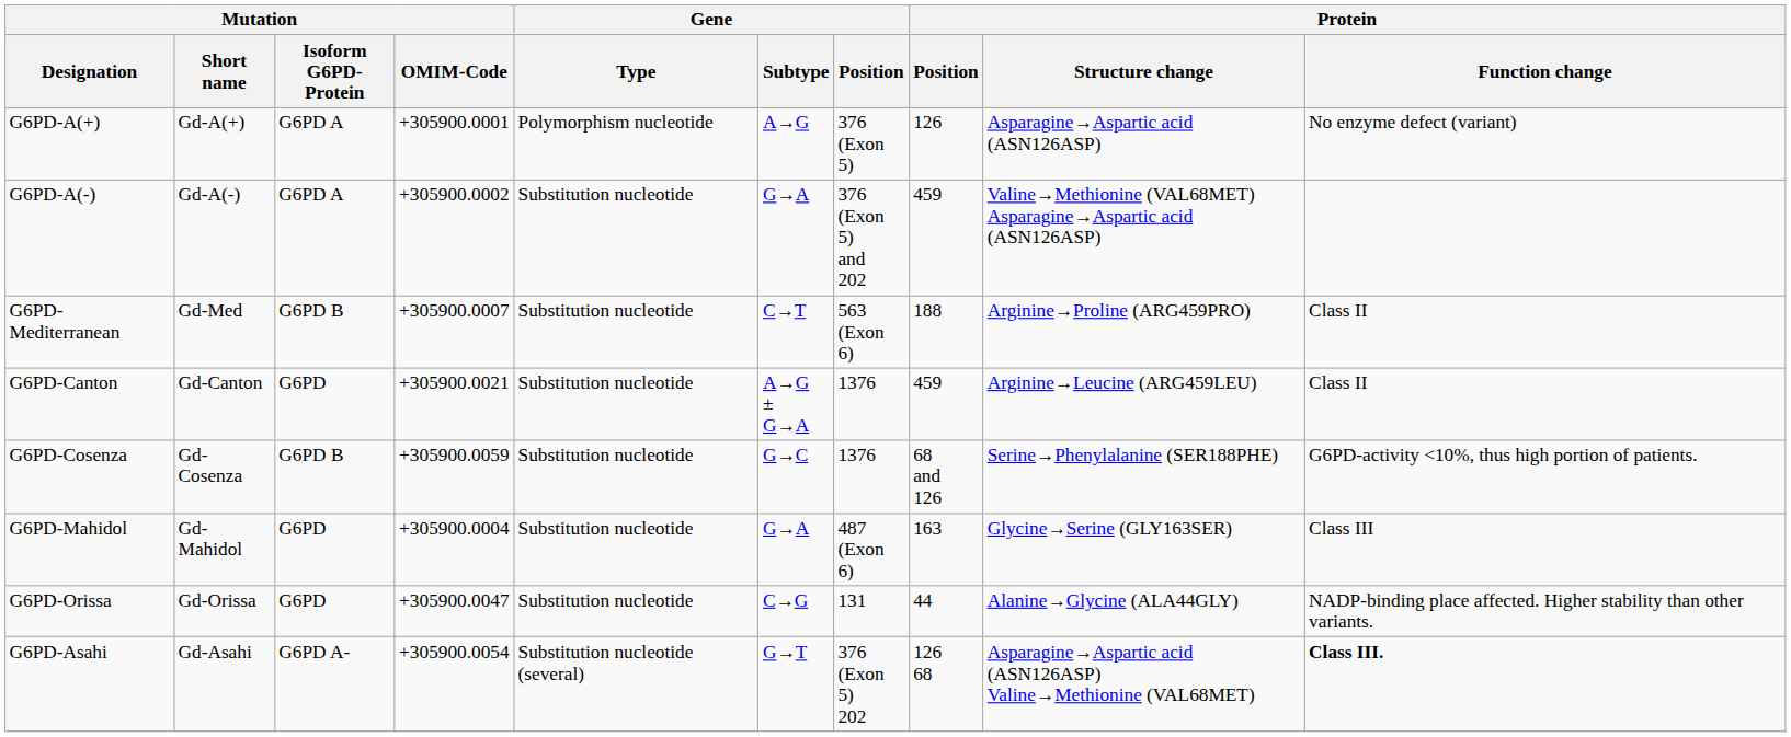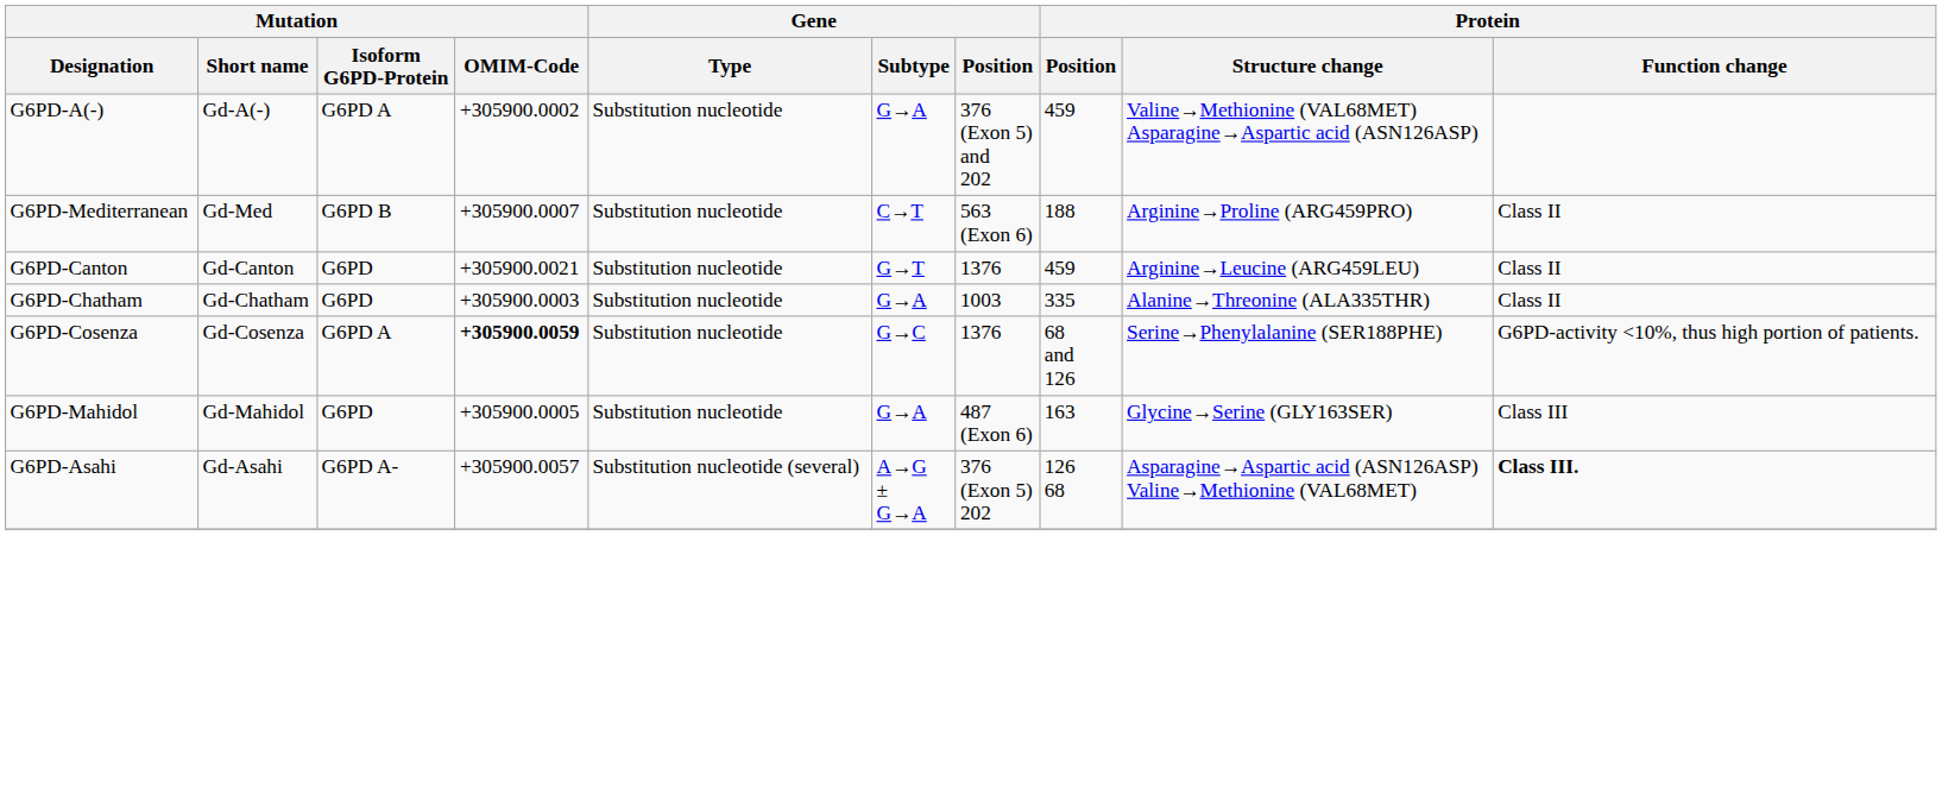- row: G6PD-A(+) | Gd-A(+) | G6PD A | +305900.0001 | Polymorphism nucleotide | A→G | 376 (Exon 5) | 126 | Asparagine→Aspartic acid (ASN126ASP) | No enzyme defect (variant)
G6PD-Canton | Gene / Subtype: A→G ± G→A -> G→T
+ row: G6PD-Chatham | Gd-Chatham | G6PD | +305900.0003 | Substitution nucleotide | G→A | 1003 | 335 | Alanine→Threonine (ALA335THR) | Class II
G6PD-Cosenza | Mutation / Isoform G6PD-Protein: G6PD B -> G6PD A
G6PD-Cosenza | Mutation / OMIM-Code: normal -> bold
G6PD-Mahidol | Mutation / OMIM-Code: +305900.0004 -> +305900.0005
- row: G6PD-Orissa | Gd-Orissa | G6PD | +305900.0047 | Substitution nucleotide | C→G | 131 | 44 | Alanine→Glycine (ALA44GLY) | NADP-binding place affected. Higher stability than other variants.
G6PD-Asahi | Mutation / OMIM-Code: +305900.0054 -> +305900.0057
G6PD-Asahi | Gene / Subtype: G→T -> A→G ± G→A
